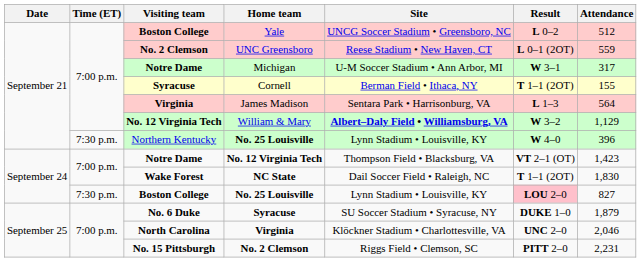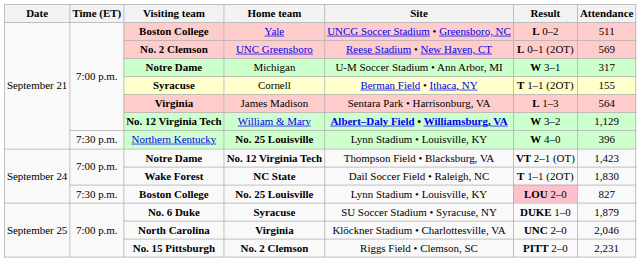Yale | Attendance: 512 -> 511
UNC Greensboro | Attendance: 559 -> 569
